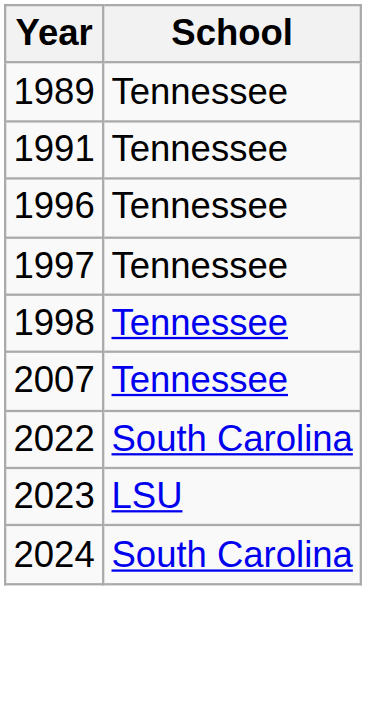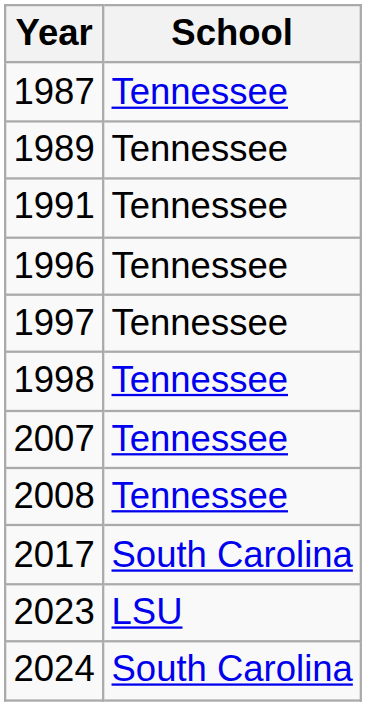+ row: 1987 | Tennessee
+ row: 2008 | Tennessee
+ row: 2017 | South Carolina
- row: 2022 | South Carolina
